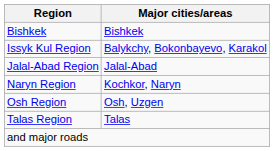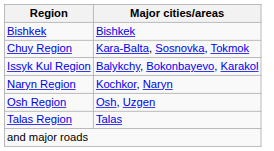+ row: Chuy Region | Kara-Balta, Sosnovka, Tokmok
- row: Jalal-Abad Region | Jalal-Abad
